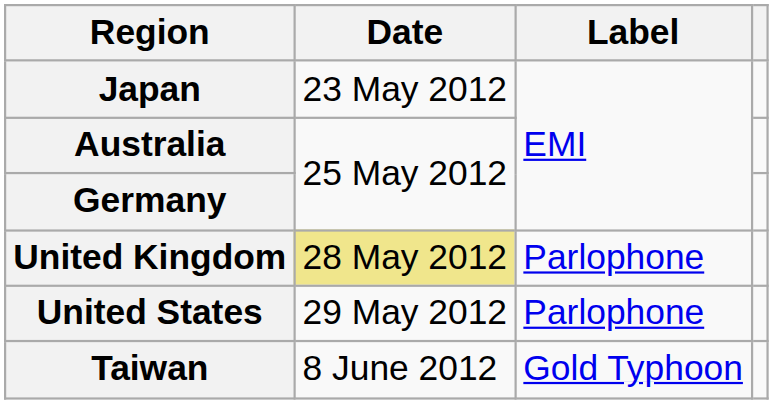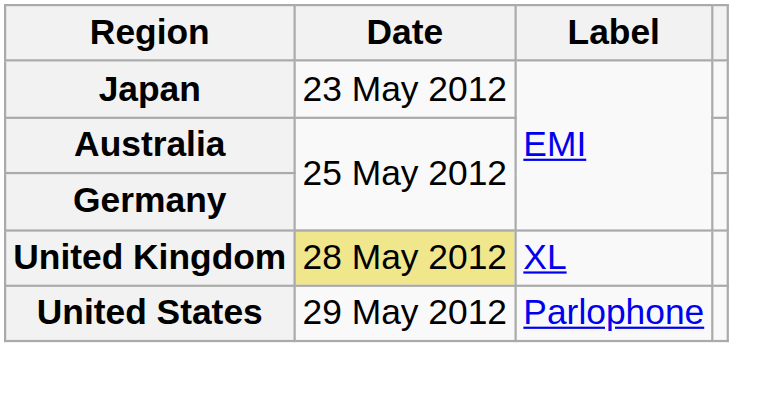United Kingdom | Label: Parlophone -> XL
- row: Taiwan | 8 June 2012 | Gold Typhoon
